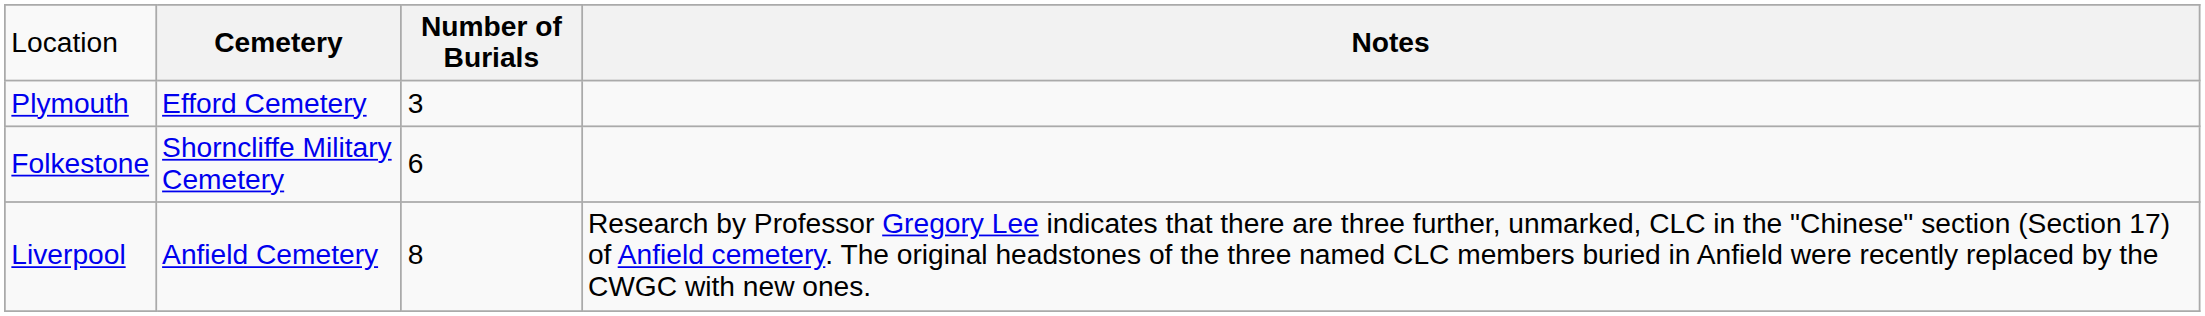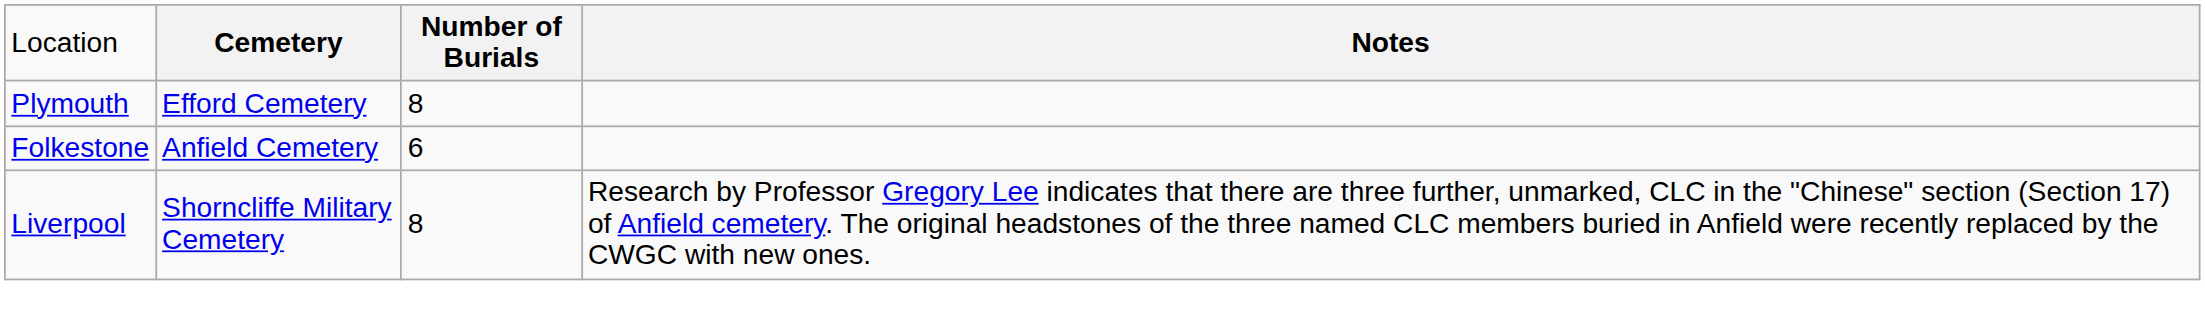Plymouth | column 3: 3 -> 8
Folkestone | column 2: Shorncliffe Military Cemetery -> Anfield Cemetery
Liverpool | column 2: Anfield Cemetery -> Shorncliffe Military Cemetery
